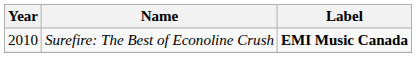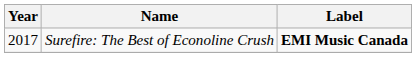Surefire: The Best of Econoline Crush | Year: 2010 -> 2017
